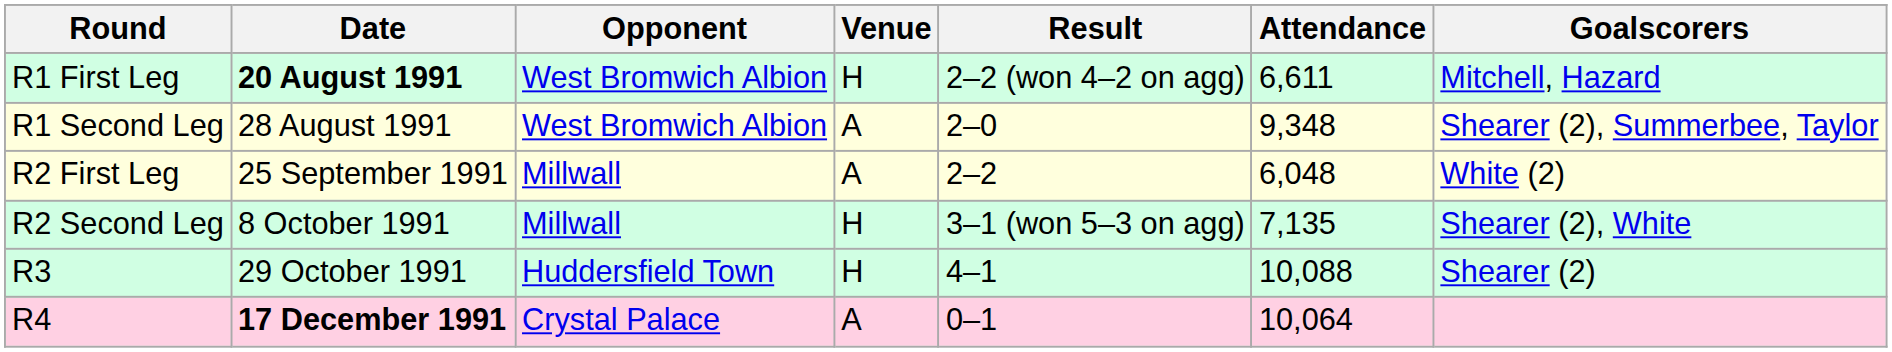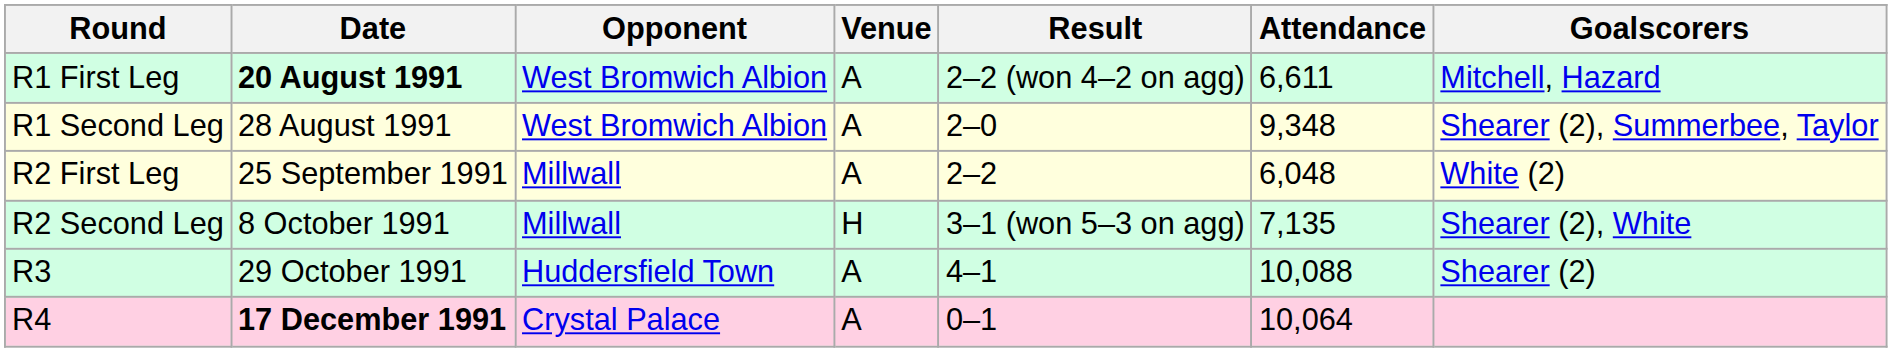R1 First Leg | Venue: H -> A
R3 | Venue: H -> A
